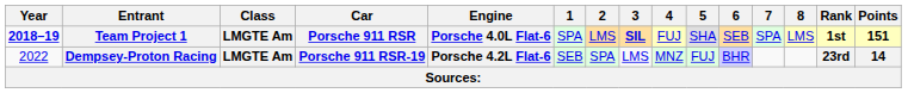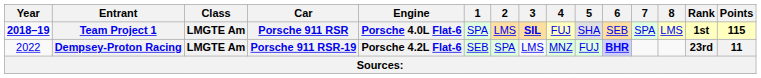Team Project 1 | Points: 151 -> 115
Dempsey-Proton Racing | 6: normal -> bold
Dempsey-Proton Racing | Points: 14 -> 11
